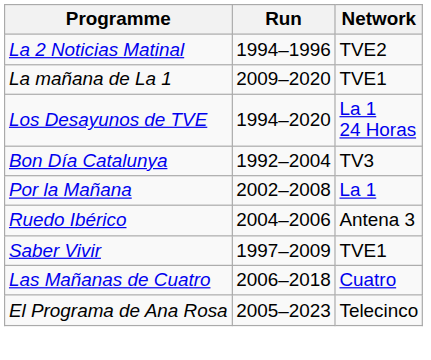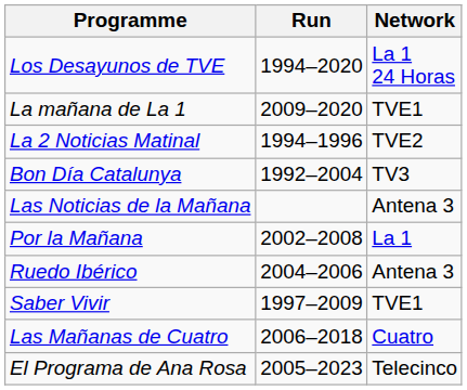rows swapped: Los Desayunos de TVE <-> La 2 Noticias Matinal
+ row: Las Noticias de la Mañana | Antena 3
